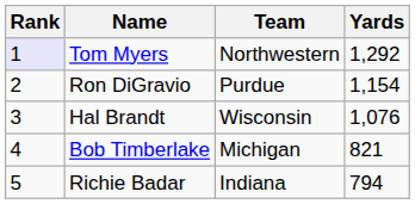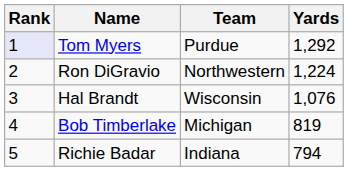Tom Myers | Team: Northwestern -> Purdue
Ron DiGravio | Team: Purdue -> Northwestern
Ron DiGravio | Yards: 1,154 -> 1,224
Bob Timberlake | Yards: 821 -> 819
